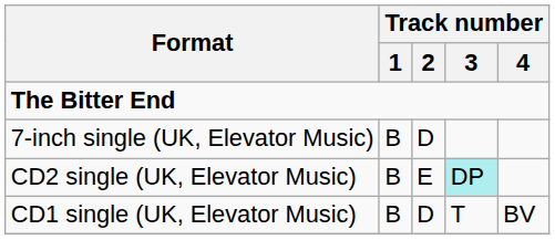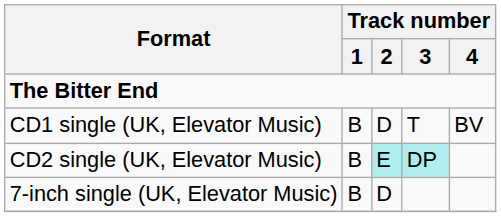rows swapped: CD1 single (UK, Elevator Music) <-> 7-inch single (UK, Elevator Music)
CD2 single (UK, Elevator Music) | Track number / 2: no background -> paleturquoise background
